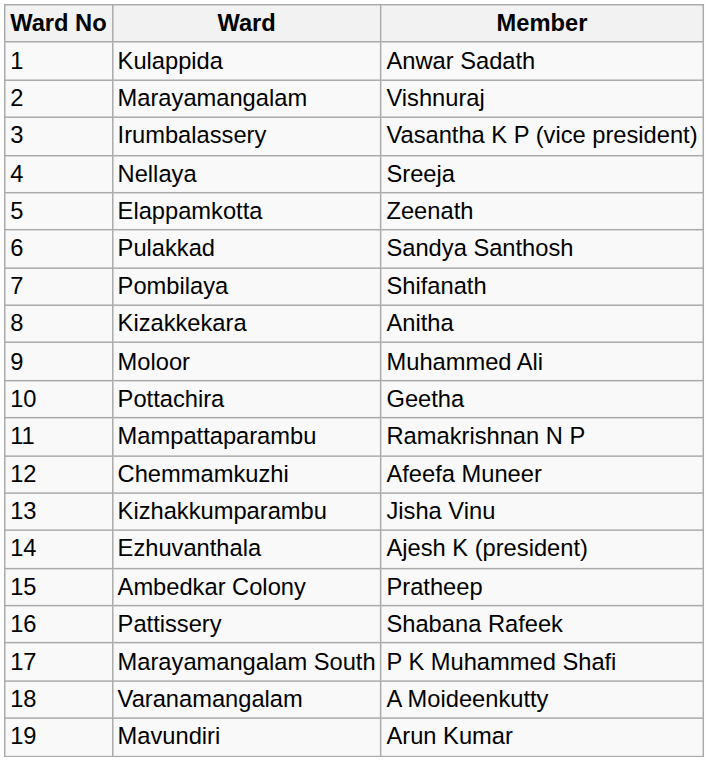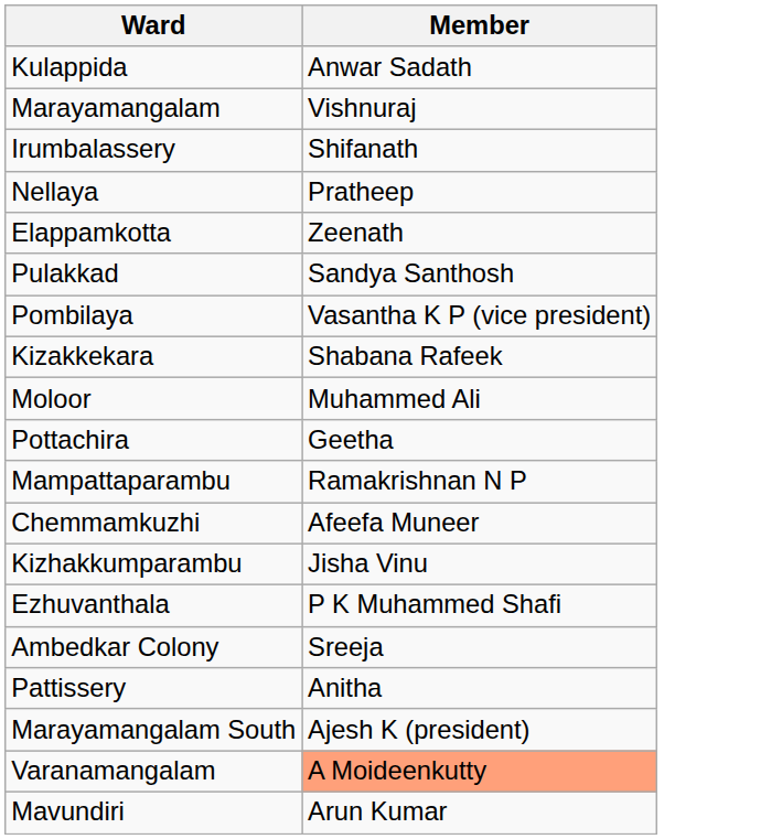- column: Ward No | 1 | 2 | 3 | 4 | 5 | 6 | 7 | 8 | 9 | 10 | 11 | 12 | 13 | 14 | 15 | 16 | 17 | 18 | 19
Irumbalassery | Member: Vasantha K P (vice president) -> Shifanath
Nellaya | Member: Sreeja -> Pratheep
Pombilaya | Member: Shifanath -> Vasantha K P (vice president)
Kizakkekara | Member: Anitha -> Shabana Rafeek
Ezhuvanthala | Member: Ajesh K (president) -> P K Muhammed Shafi
Ambedkar Colony | Member: Pratheep -> Sreeja
Pattissery | Member: Shabana Rafeek -> Anitha
Marayamangalam South | Member: P K Muhammed Shafi -> Ajesh K (president)
Varanamangalam | Member: no background -> lightsalmon background
